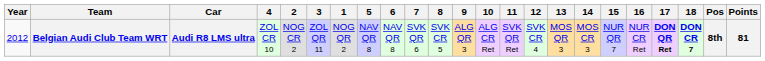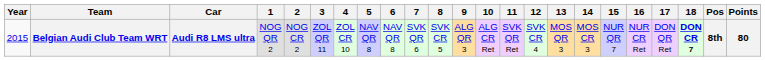columns swapped: 1 <-> 4
Belgian Audi Club Team WRT | Year: 2012 -> 2015
Belgian Audi Club Team WRT | 17: bold -> normal
Belgian Audi Club Team WRT | Points: 81 -> 80
